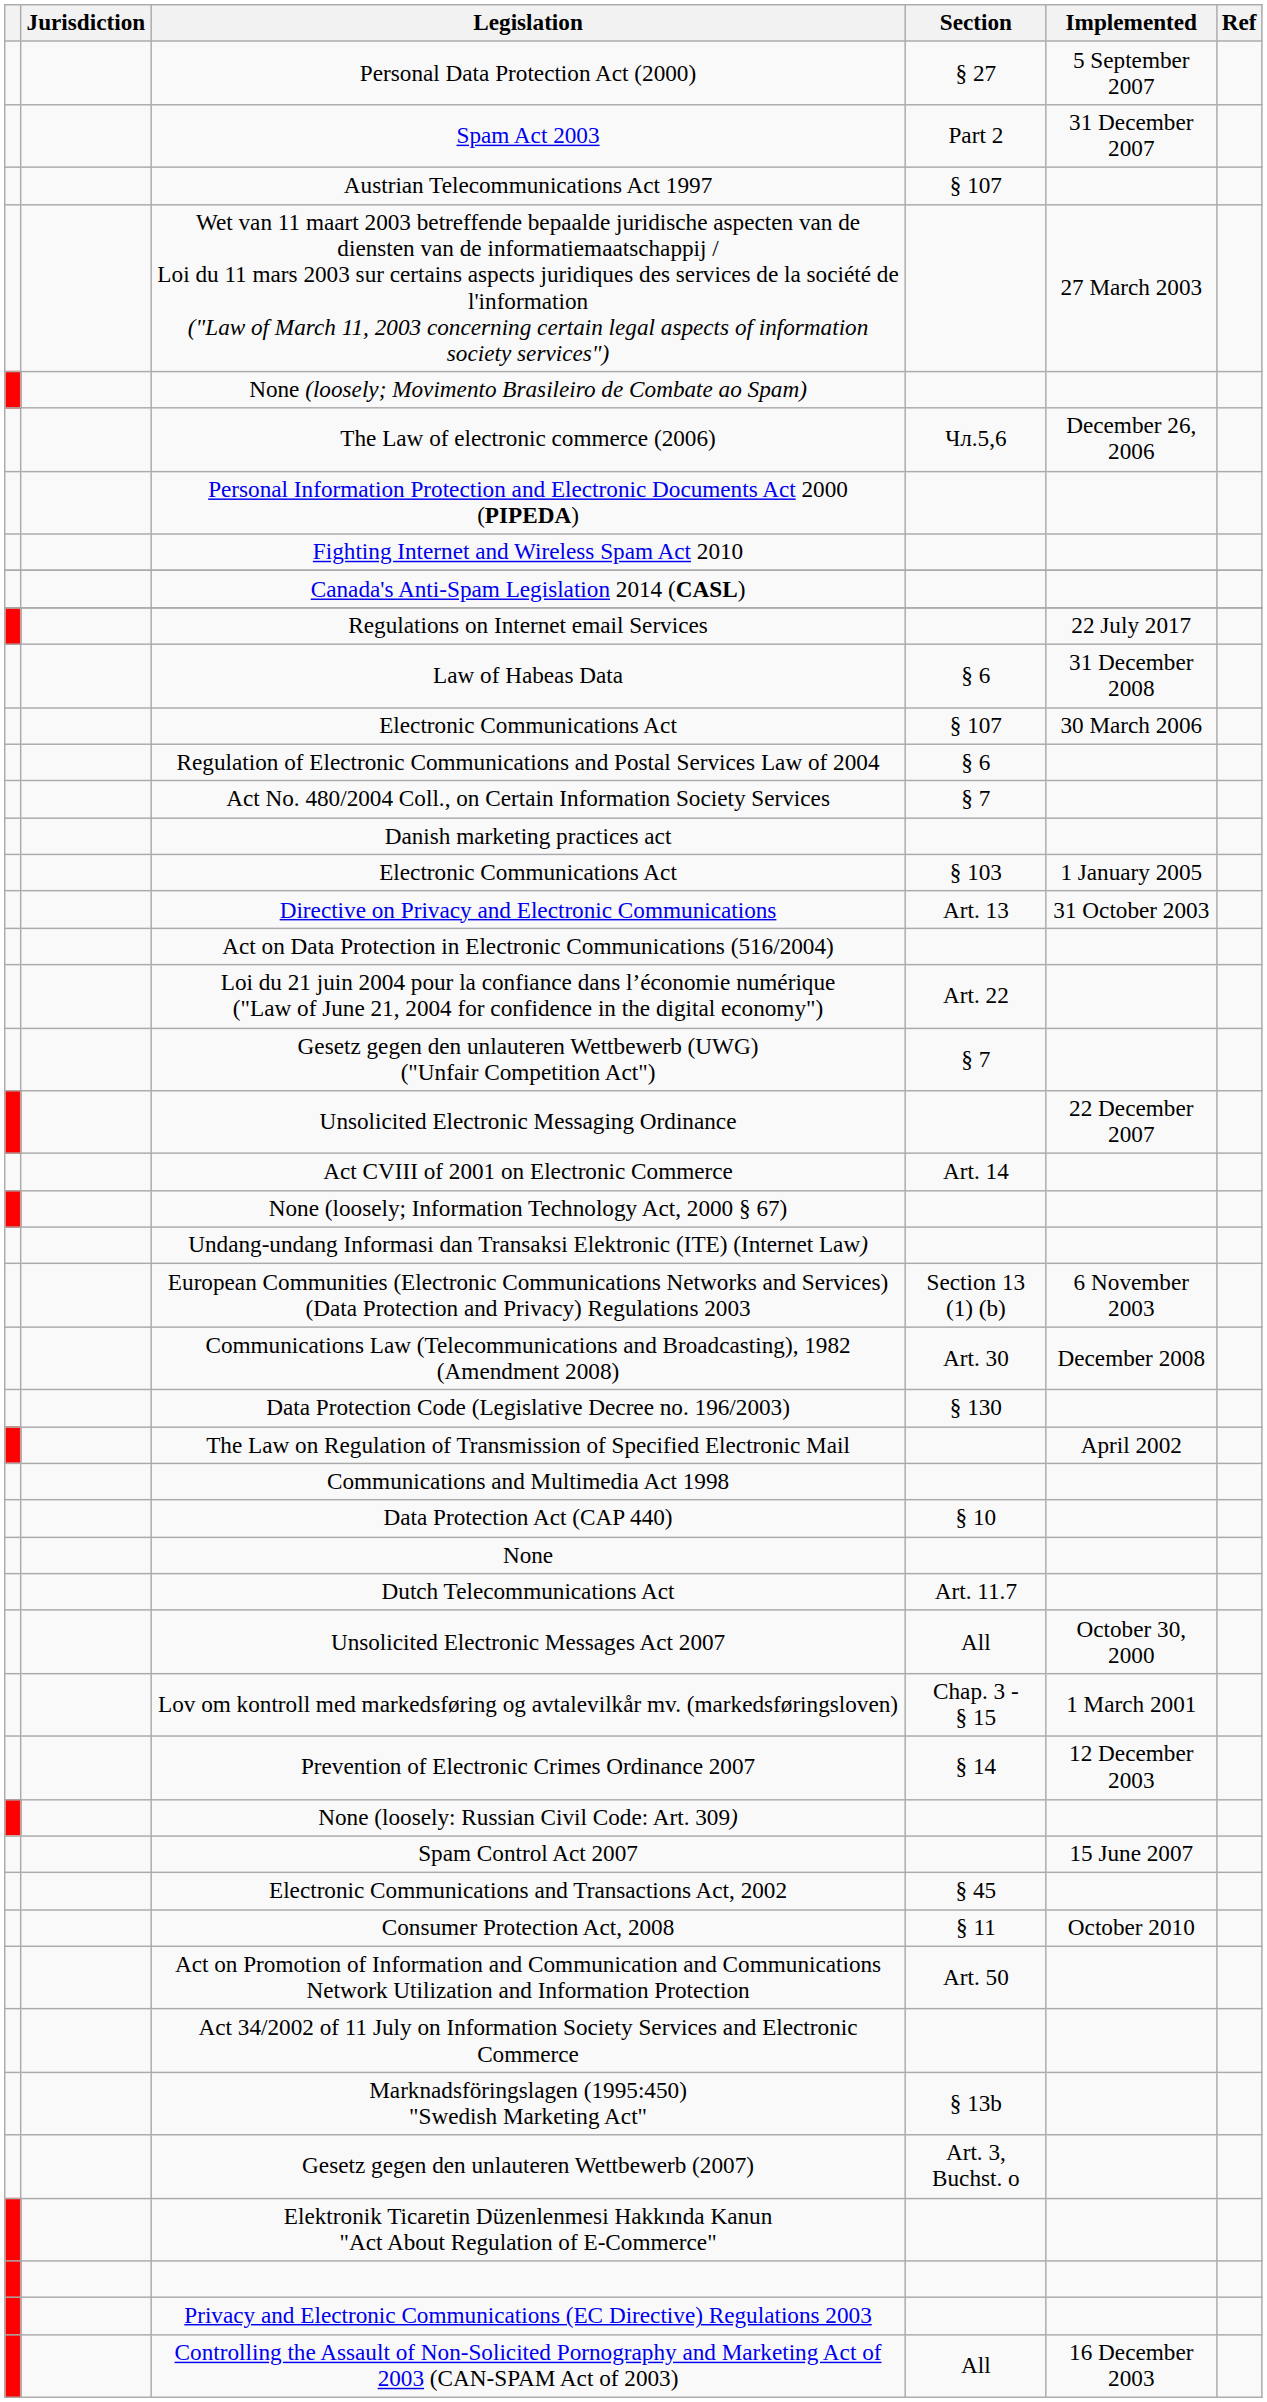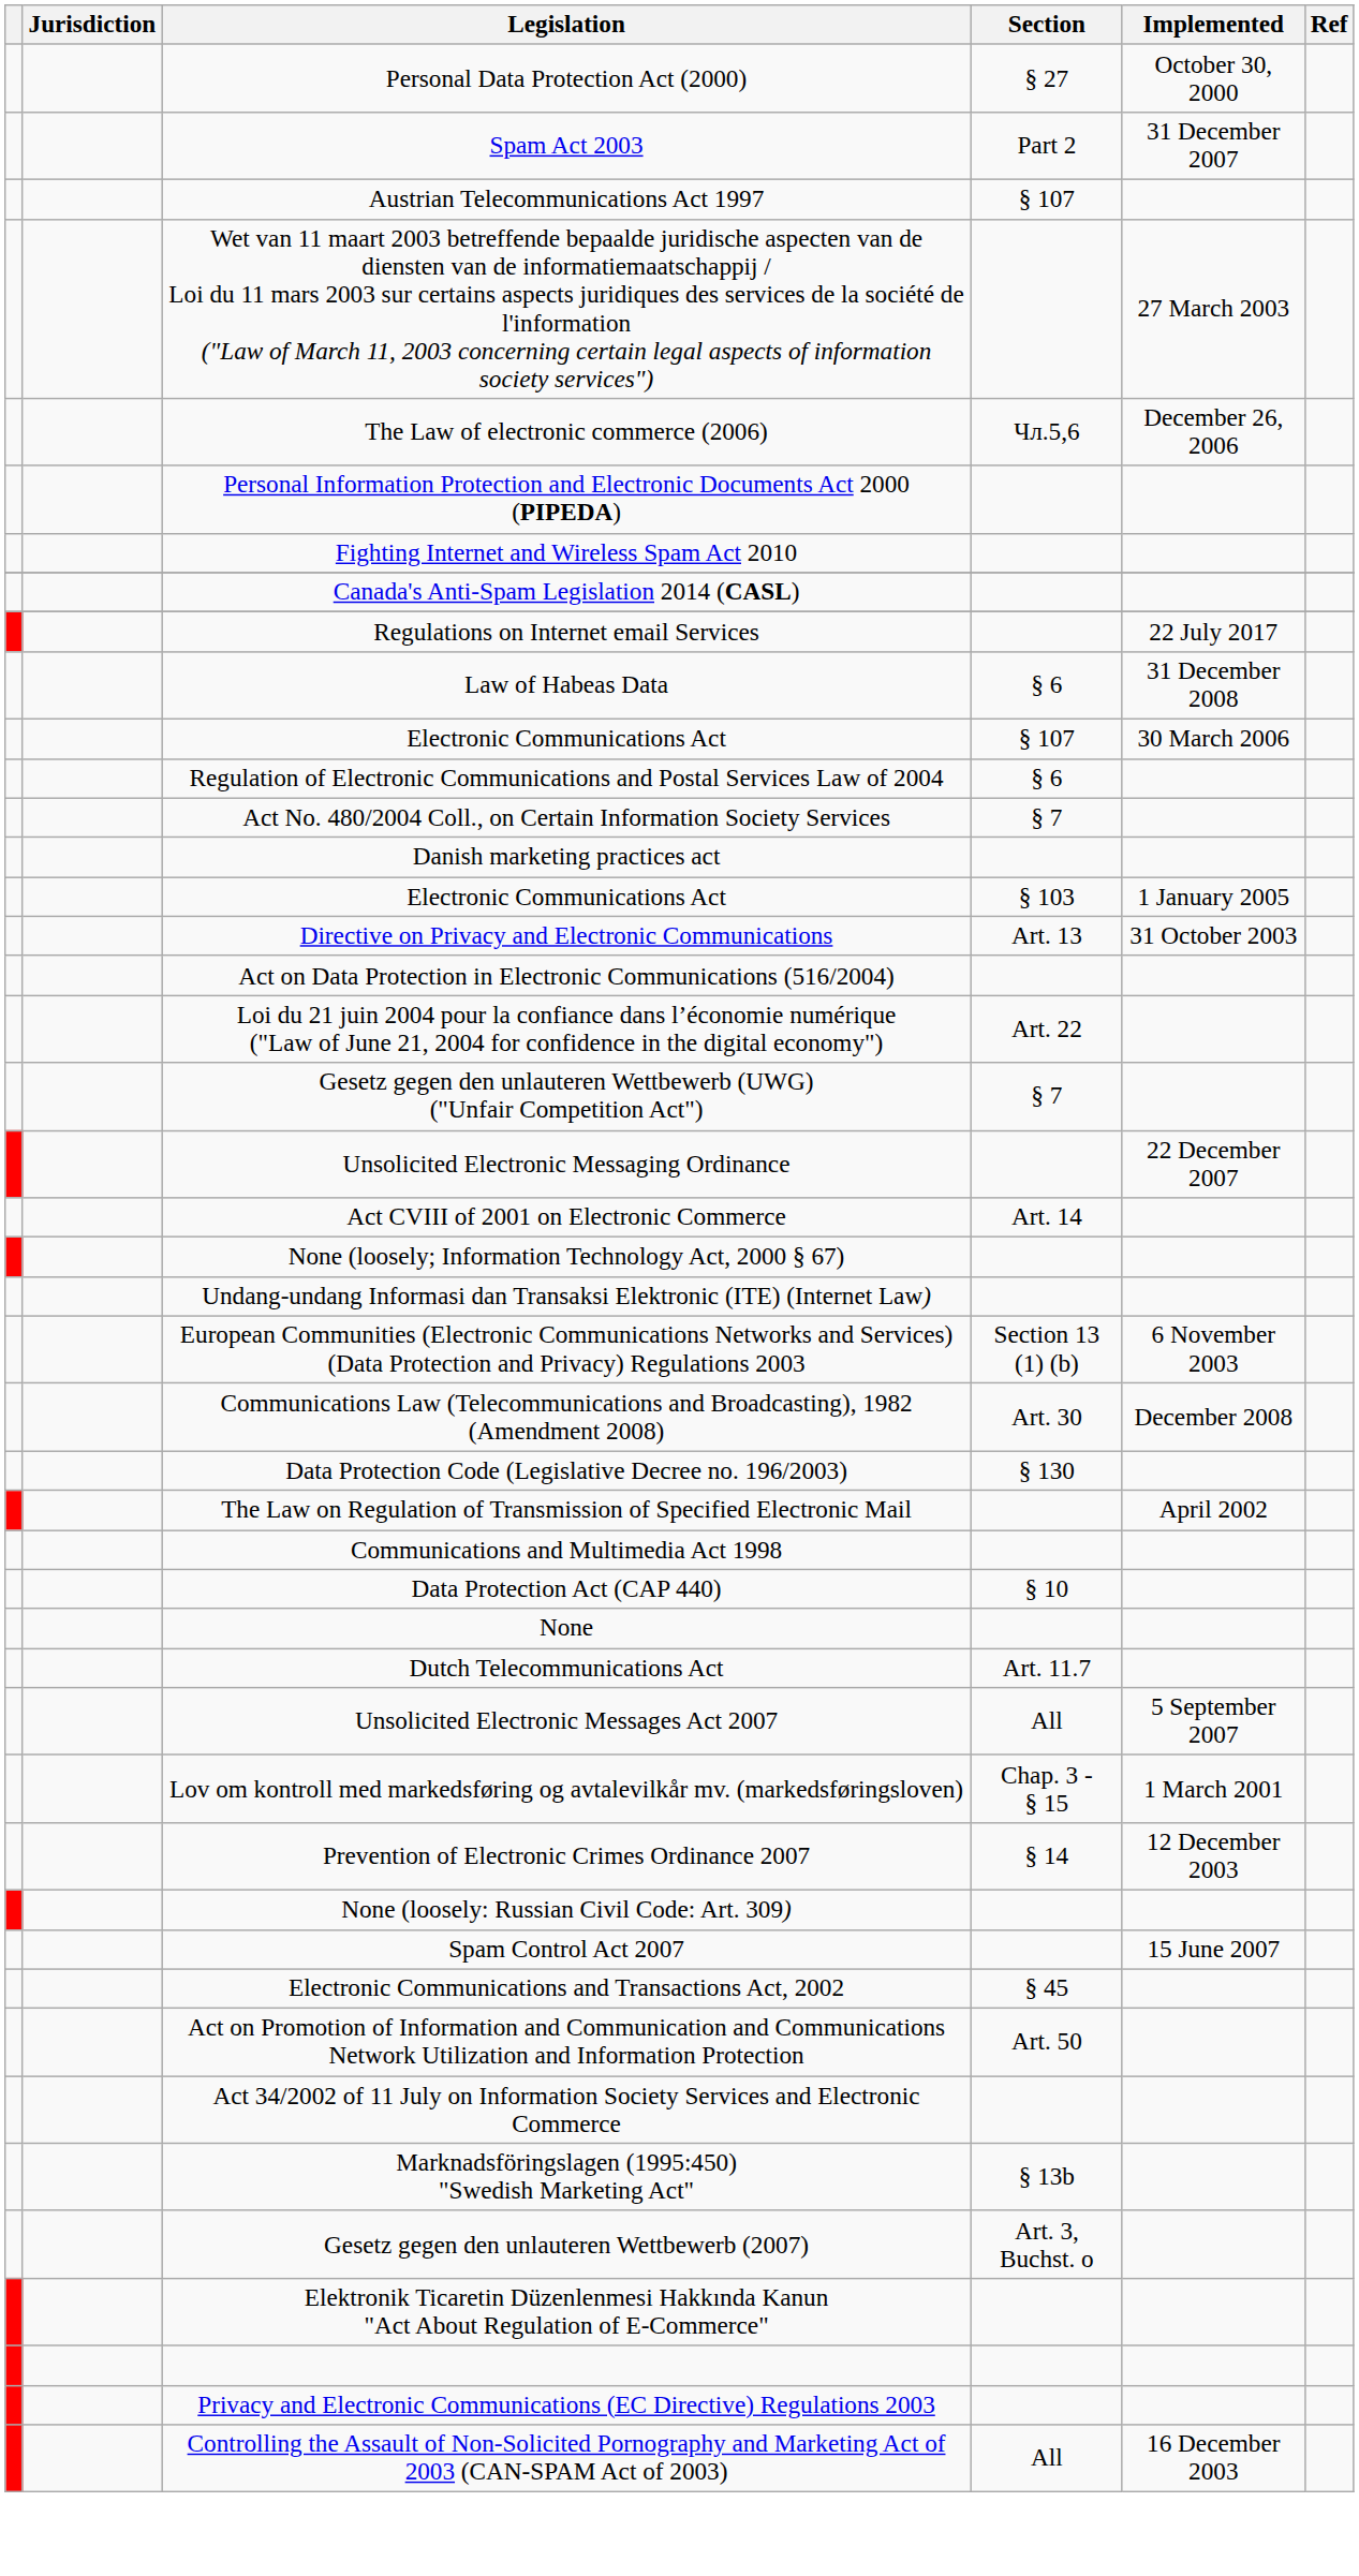Personal Data Protection Act (2000) | Implemented: 5 September 2007 -> October 30, 2000
- row: None (loosely; Movimento Brasileiro de Combate ao Spam)
Unsolicited Electronic Messages Act 2007 | Implemented: October 30, 2000 -> 5 September 2007
- row: Consumer Protection Act, 2008 | § 11 | October 2010
